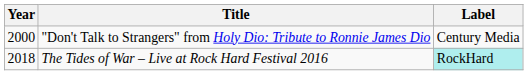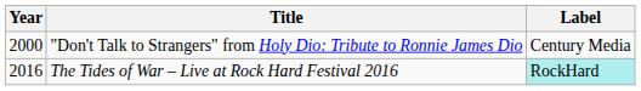The Tides of War – Live at Rock Hard Festival 2016 | Year: 2018 -> 2016
